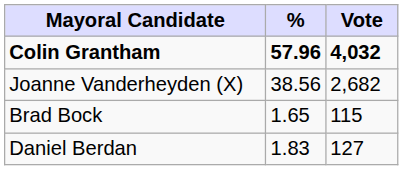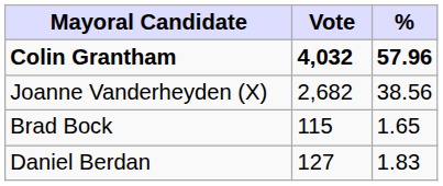columns swapped: Vote <-> %
